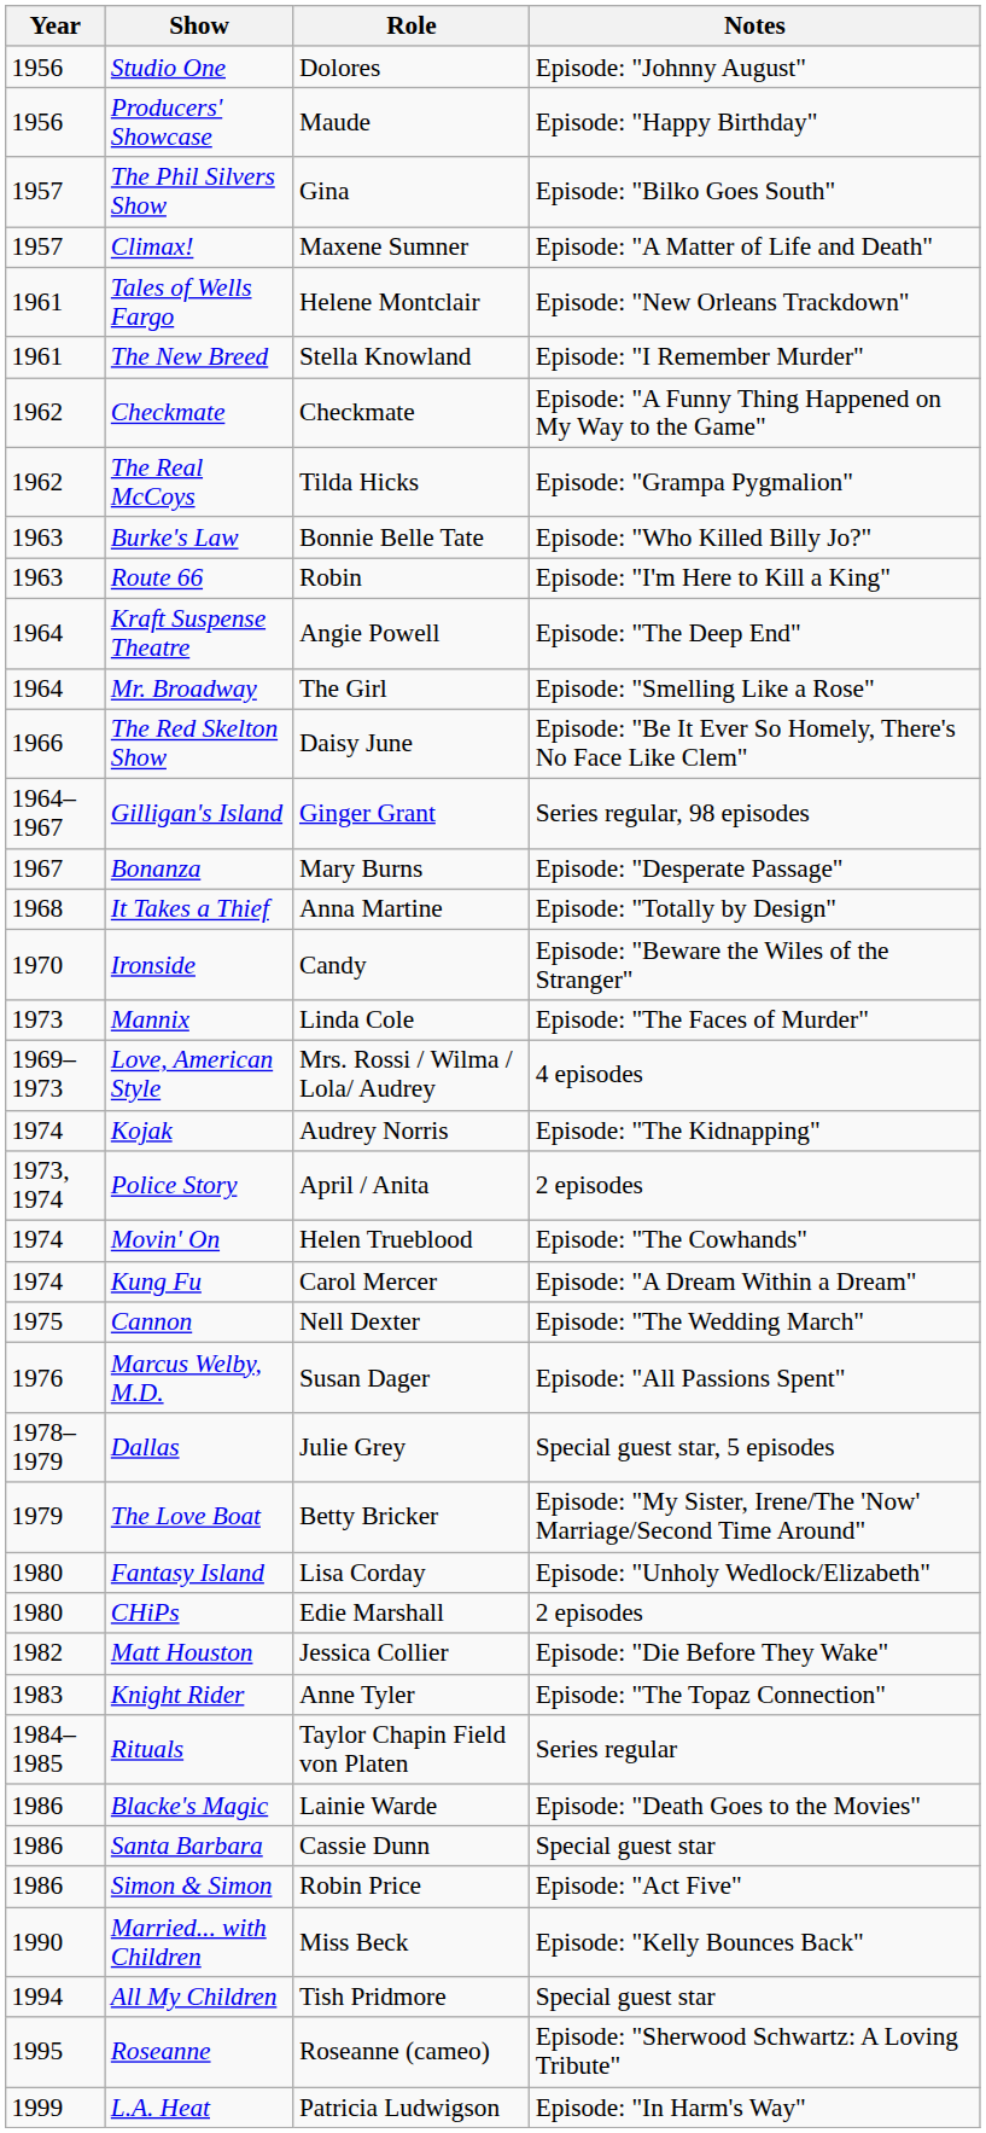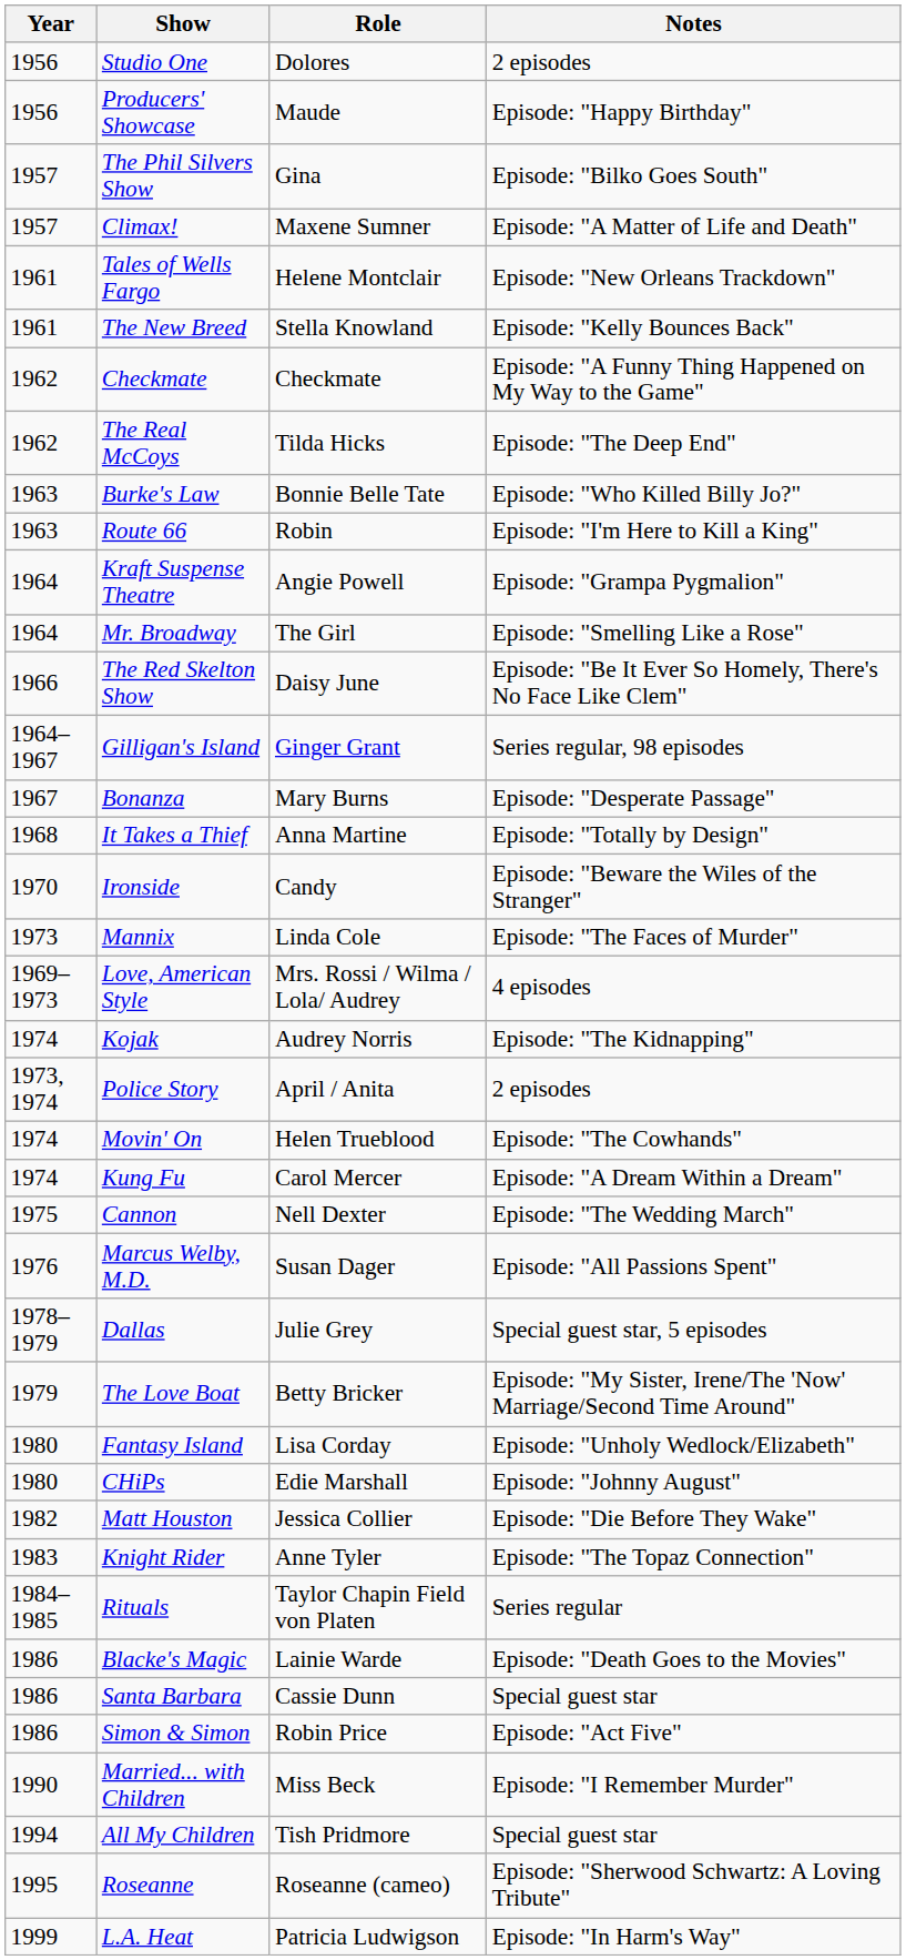Studio One | Notes: Episode: "Johnny August" -> 2 episodes
The New Breed | Notes: Episode: "I Remember Murder" -> Episode: "Kelly Bounces Back"
The Real McCoys | Notes: Episode: "Grampa Pygmalion" -> Episode: "The Deep End"
Kraft Suspense Theatre | Notes: Episode: "The Deep End" -> Episode: "Grampa Pygmalion"
CHiPs | Notes: 2 episodes -> Episode: "Johnny August"
Married... with Children | Notes: Episode: "Kelly Bounces Back" -> Episode: "I Remember Murder"
